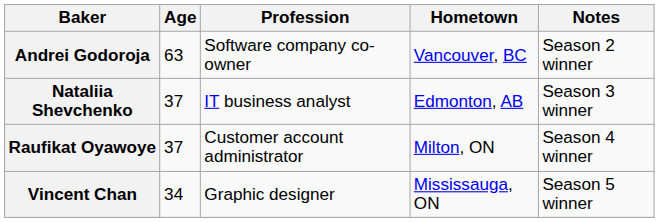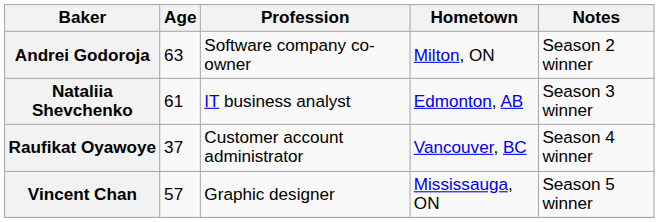Andrei Godoroja | Hometown: Vancouver, BC -> Milton, ON
Nataliia Shevchenko | Age: 37 -> 61
Raufikat Oyawoye | Hometown: Milton, ON -> Vancouver, BC
Vincent Chan | Age: 34 -> 57
